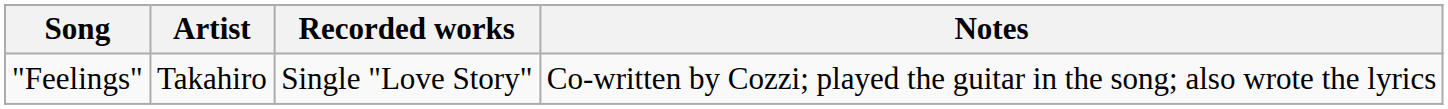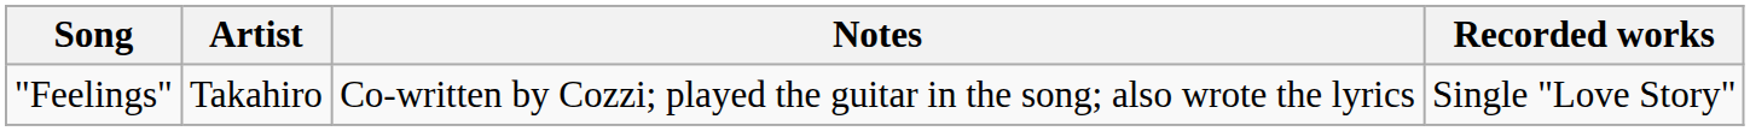columns swapped: Recorded works <-> Notes
